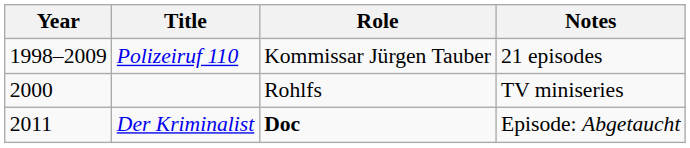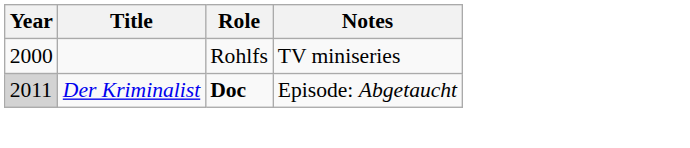- row: 1998–2009 | Polizeiruf 110 | Kommissar Jürgen Tauber | 21 episodes
Der Kriminalist | Year: no background -> lightgrey background
